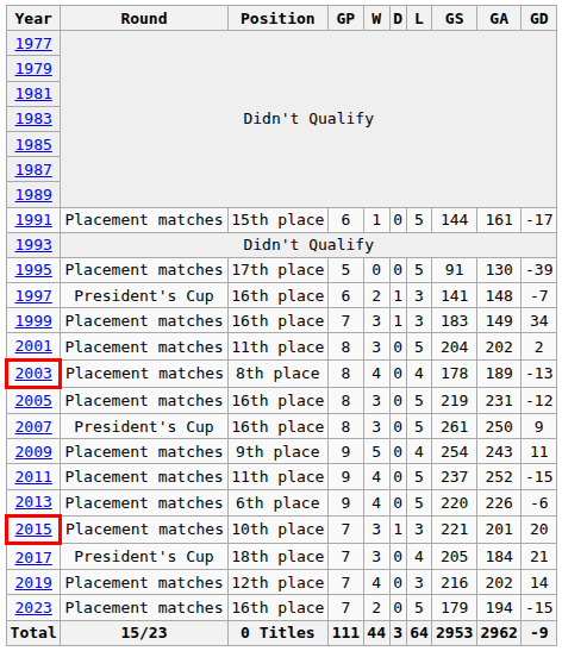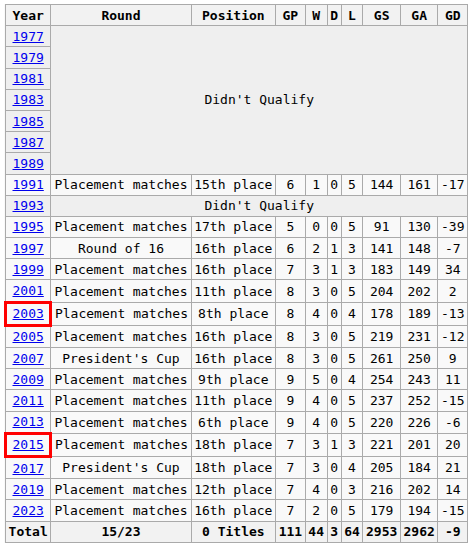1997 | Round: President's Cup -> Round of 16
2015 | Position: 10th place -> 18th place
